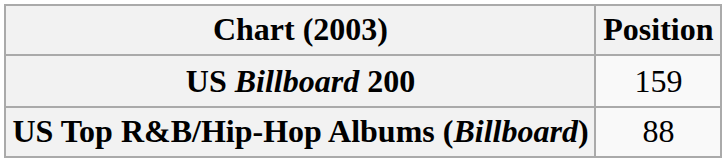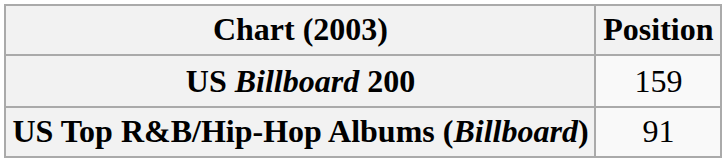US Top R&B/Hip-Hop Albums (Billboard) | Position: 88 -> 91
